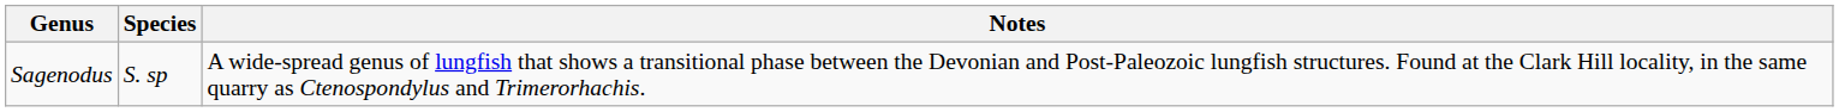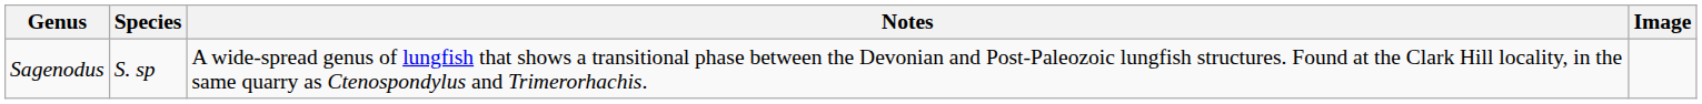+ column: Image
